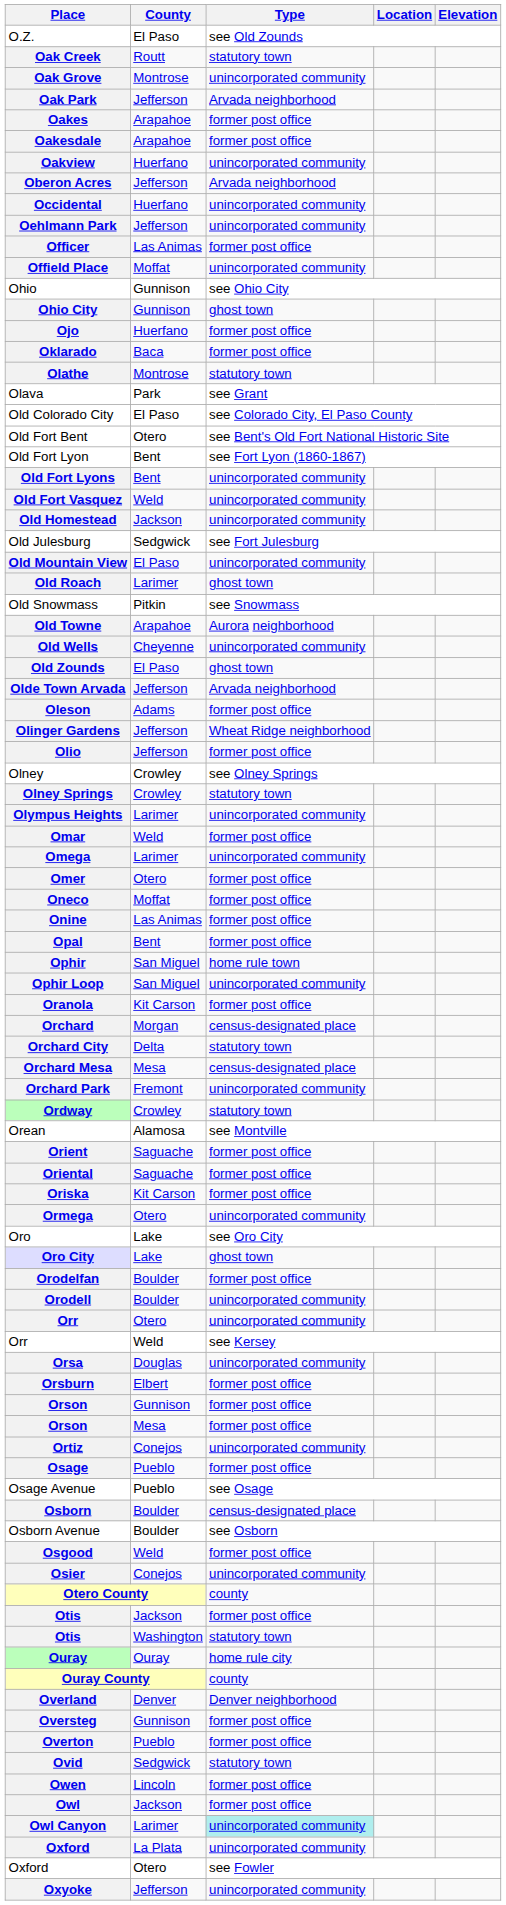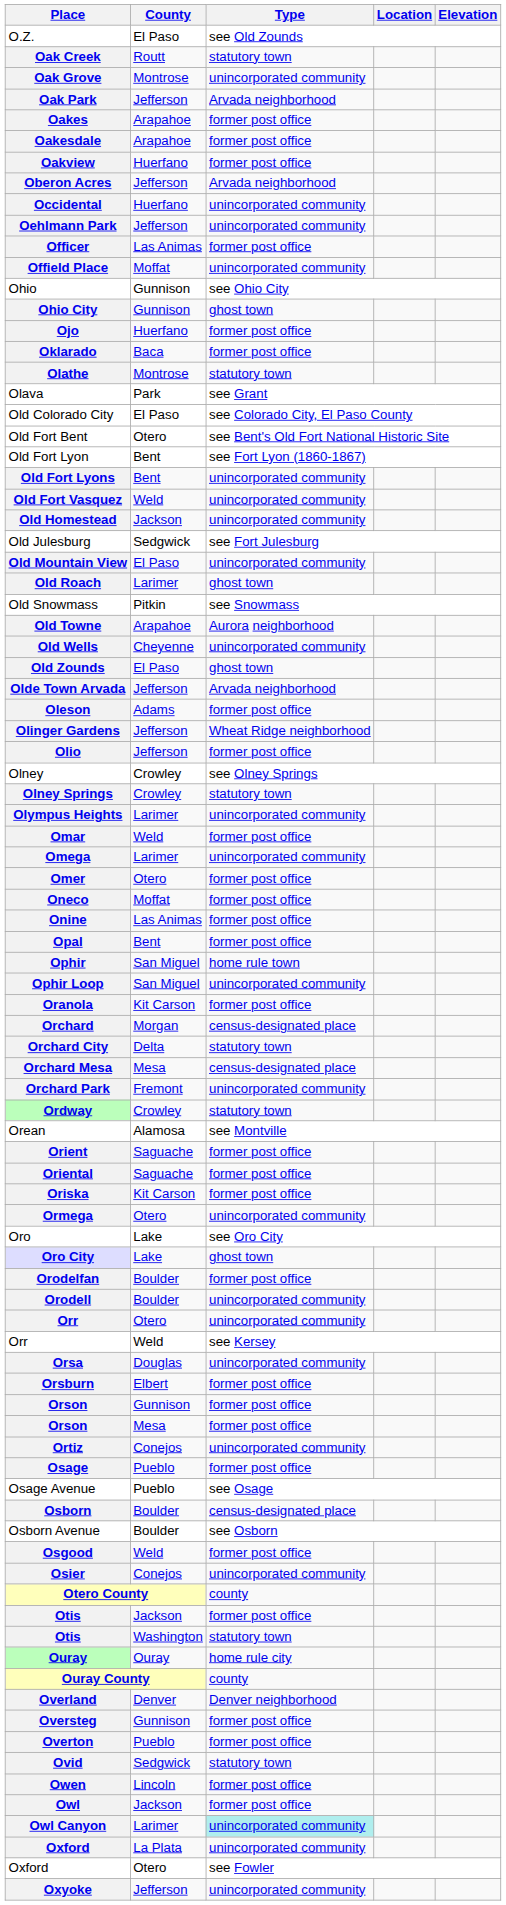Oakview | Type: unincorporated community -> former post office
